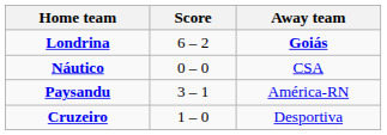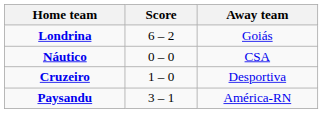Londrina | Away team: bold -> normal
rows swapped: Paysandu <-> Cruzeiro
